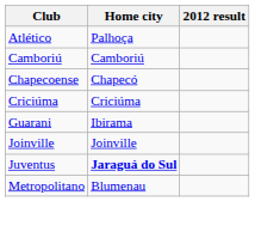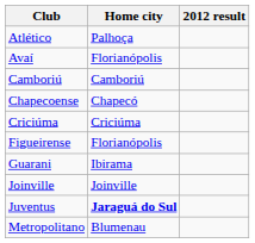+ row: Avaí | Florianópolis
+ row: Figueirense | Florianópolis
